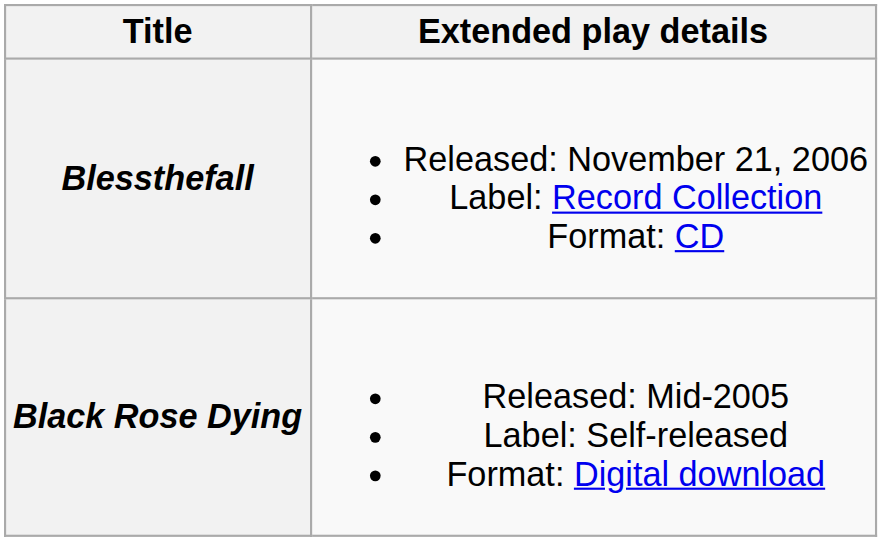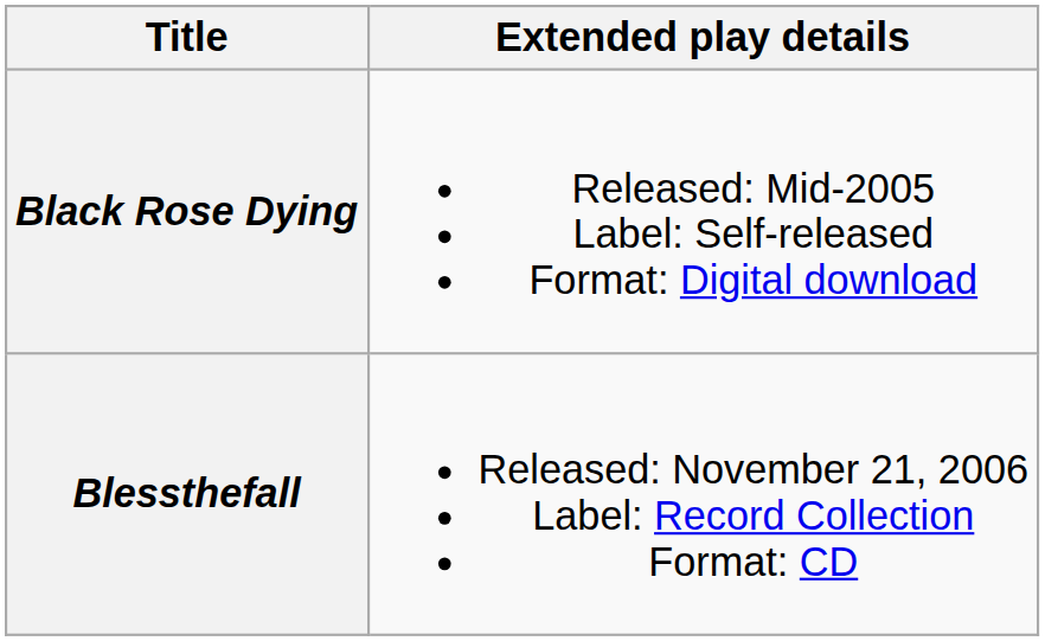rows swapped: Black Rose Dying <-> Blessthefall
